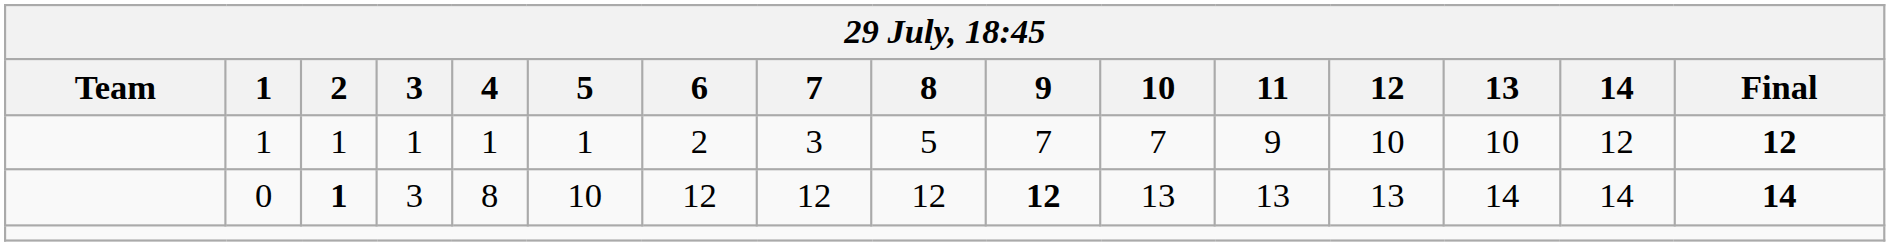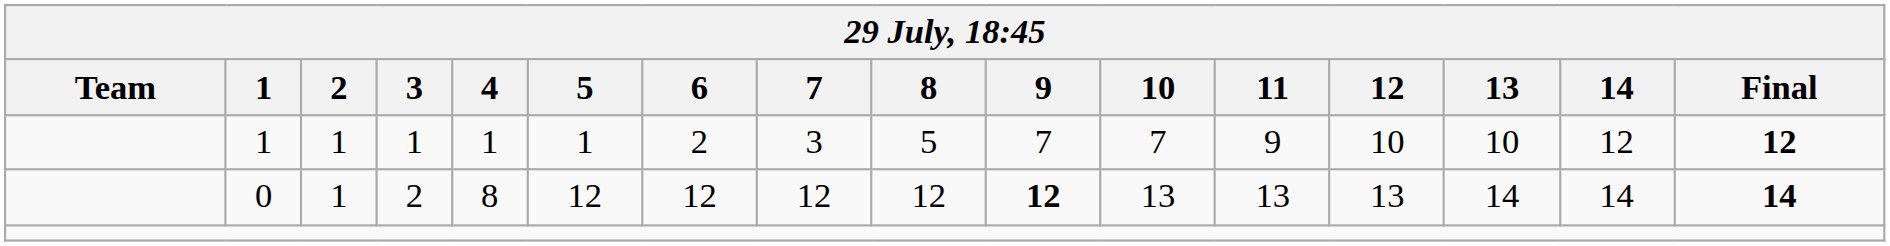0 | 2: bold -> normal
0 | 3: 3 -> 2
0 | 5: 10 -> 12
